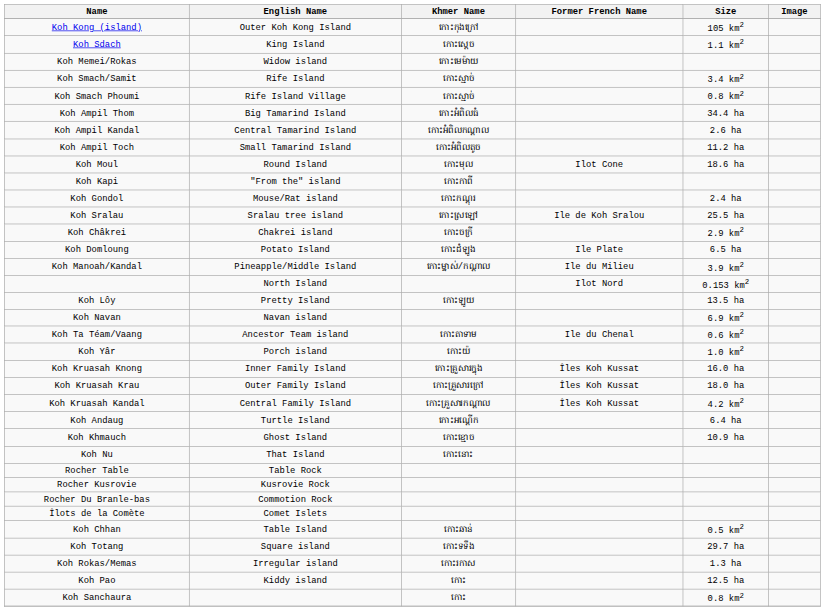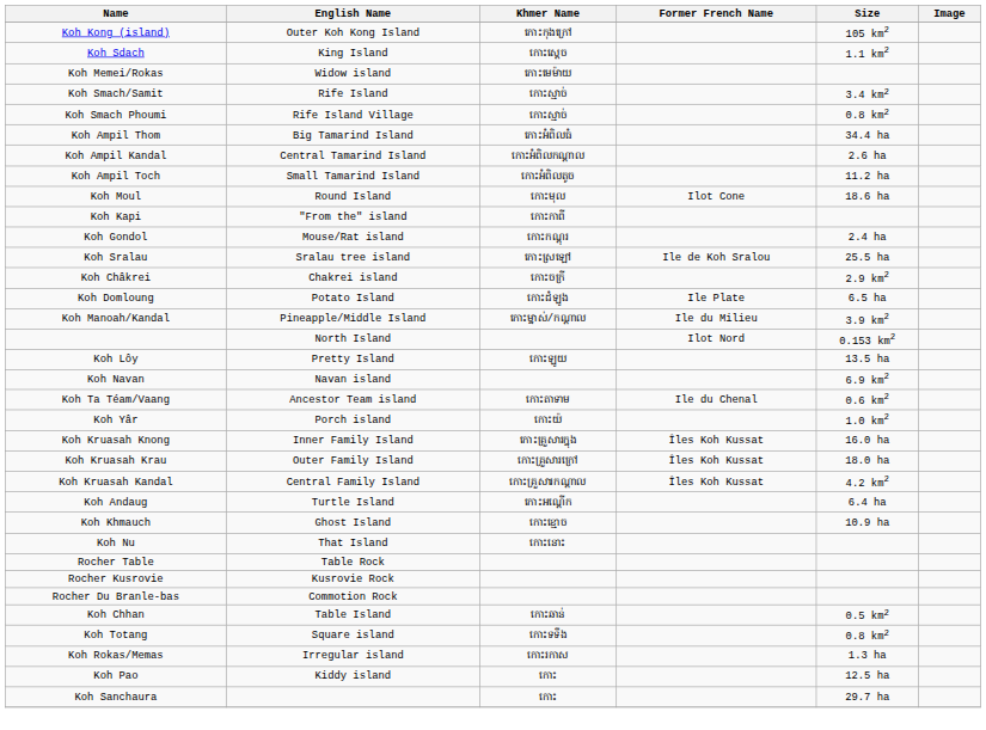- row: Îlots de la Comète | Comet Islets
Koh Totang | Size: 29.7 ha -> 0.8 km2
Koh Sanchaura | Size: 0.8 km2 -> 29.7 ha
